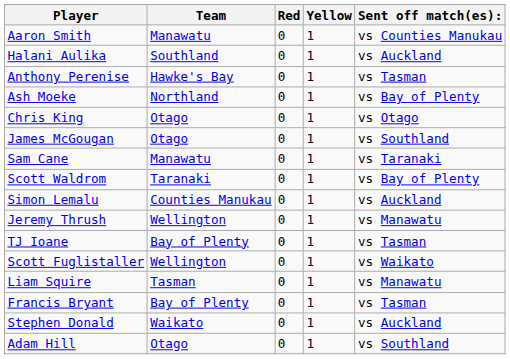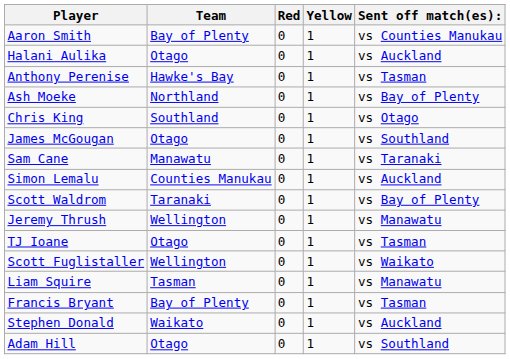Aaron Smith | Team: Manawatu -> Bay of Plenty
Halani Aulika | Team: Southland -> Otago
Chris King | Team: Otago -> Southland
rows swapped: Scott Waldrom <-> Simon Lemalu
TJ Ioane | Team: Bay of Plenty -> Otago
